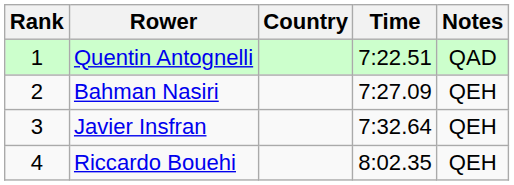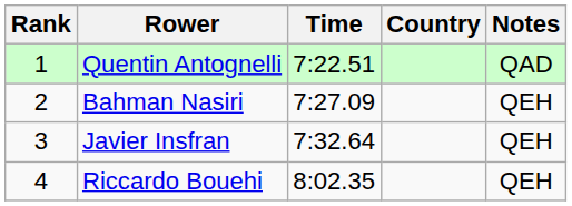columns swapped: Country <-> Time
